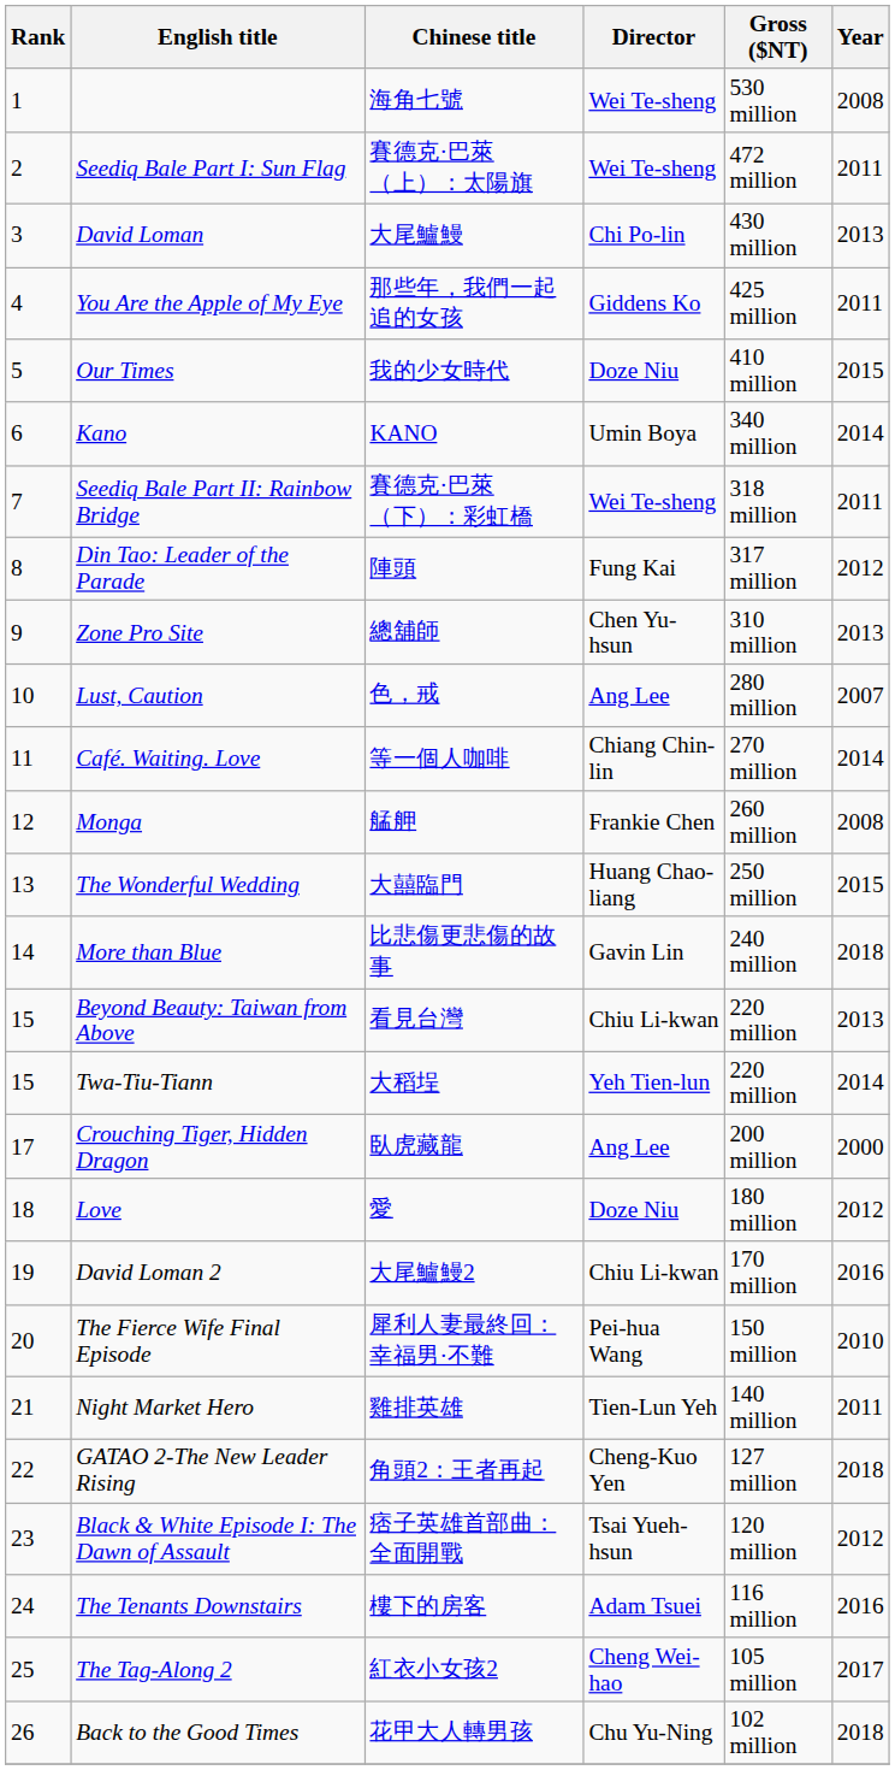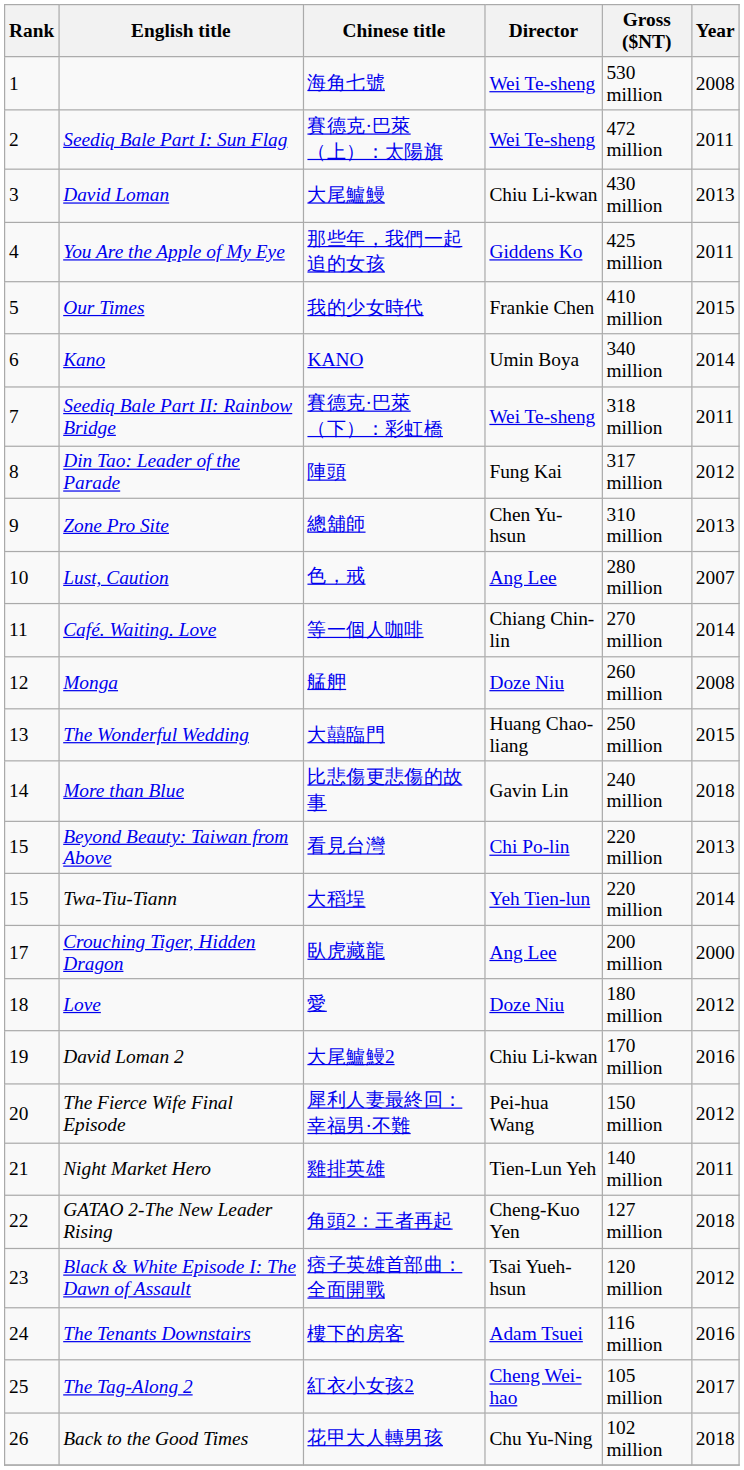David Loman | Director: Chi Po-lin -> Chiu Li-kwan
Our Times | Director: Doze Niu -> Frankie Chen
Monga | Director: Frankie Chen -> Doze Niu
Beyond Beauty: Taiwan from Above | Director: Chiu Li-kwan -> Chi Po-lin
The Fierce Wife Final Episode | Year: 2010 -> 2012
